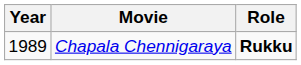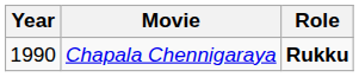Chapala Chennigaraya | Year: 1989 -> 1990
